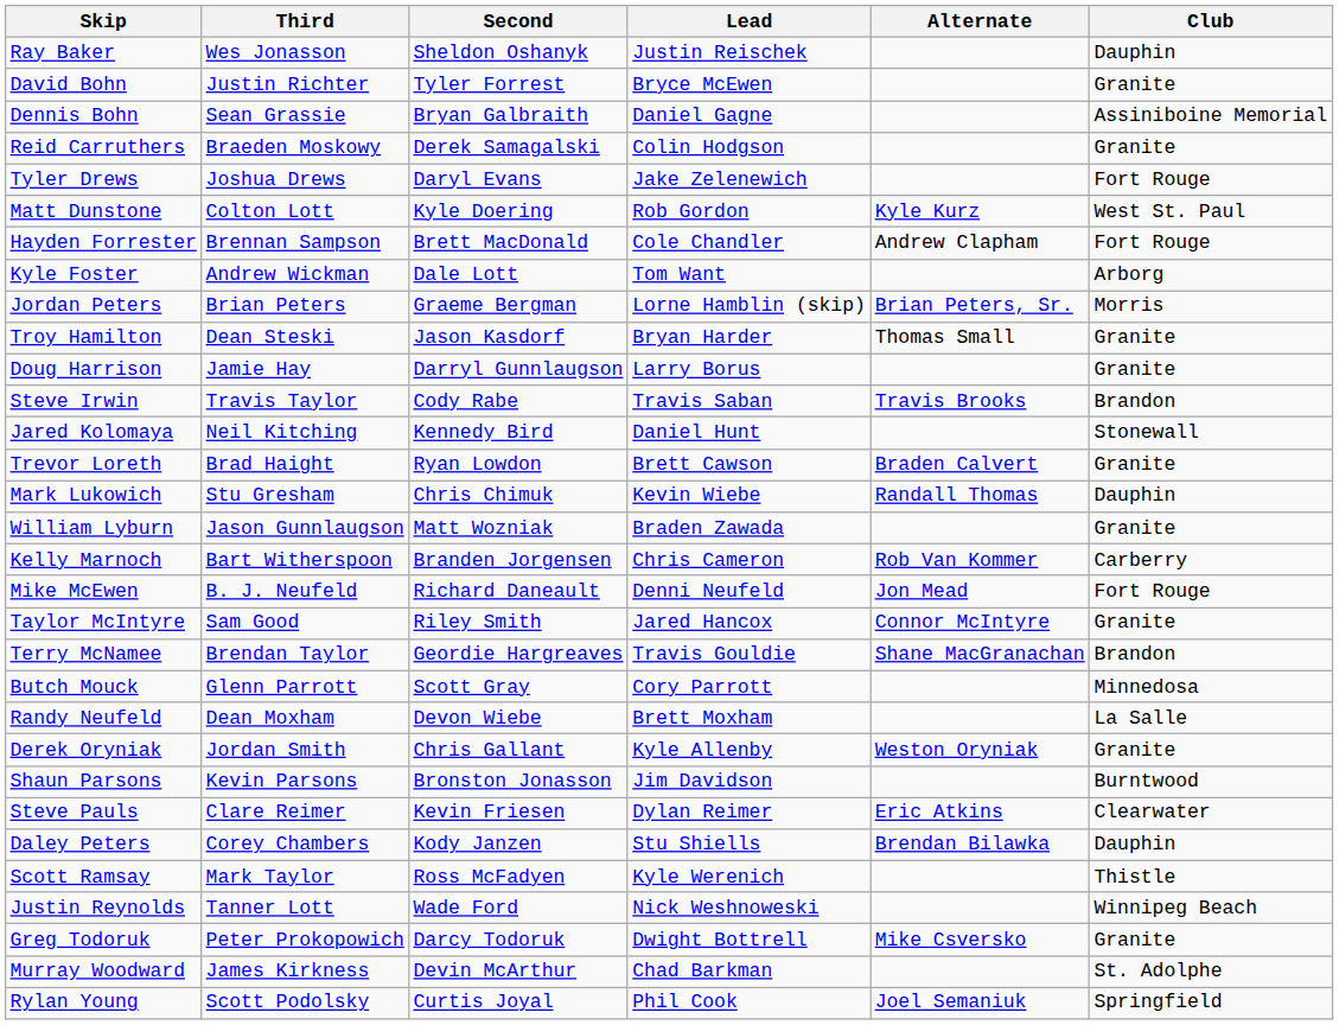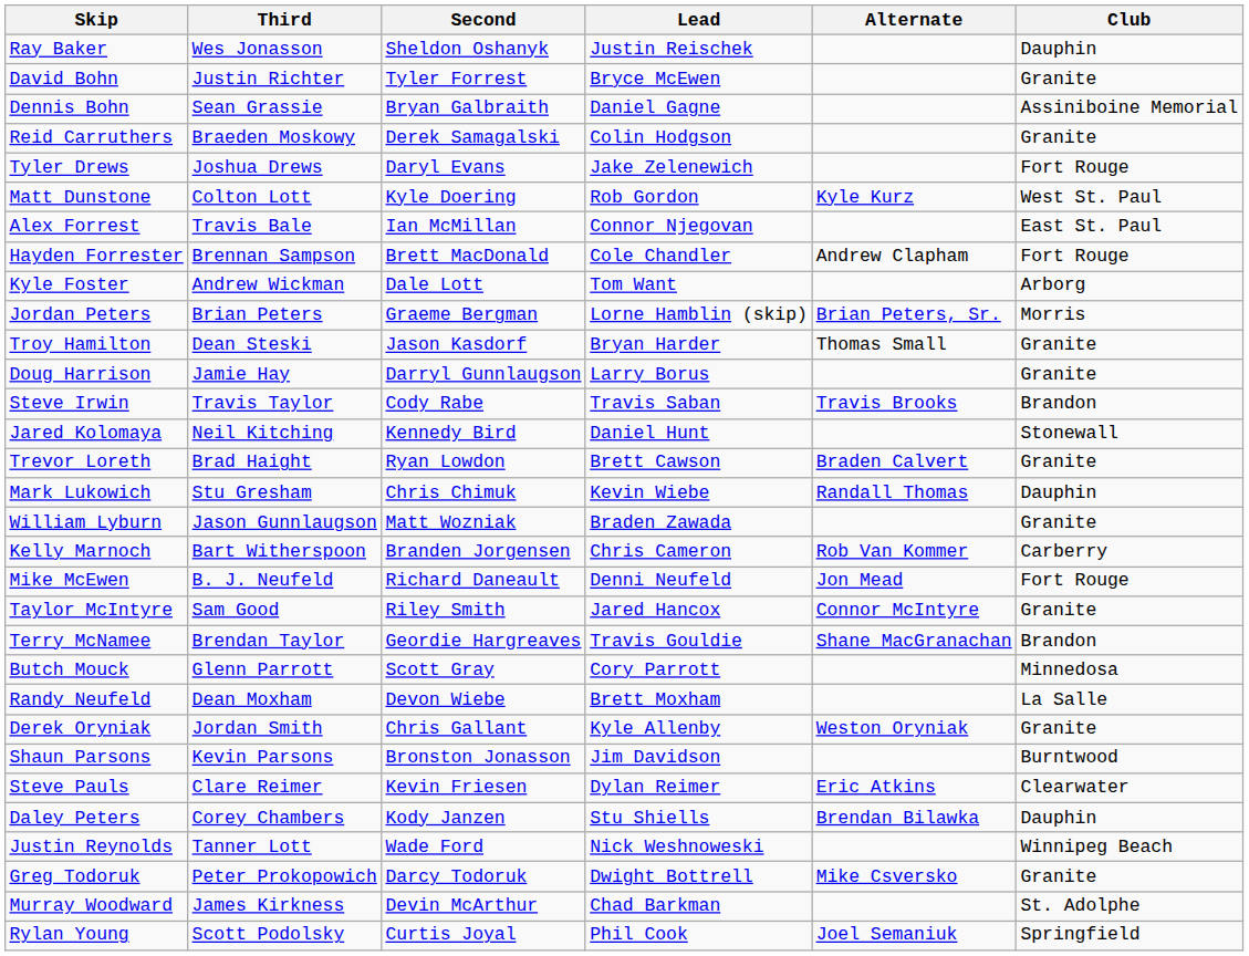+ row: Alex Forrest | Travis Bale | Ian McMillan | Connor Njegovan | East St. Paul
- row: Scott Ramsay | Mark Taylor | Ross McFadyen | Kyle Werenich | Thistle
